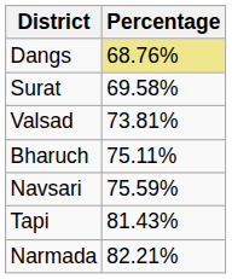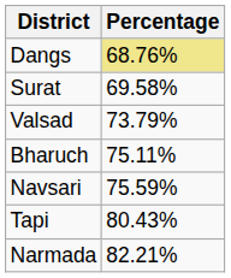Valsad | Percentage: 73.81% -> 73.79%
Tapi | Percentage: 81.43% -> 80.43%
